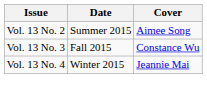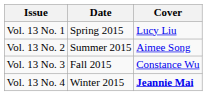+ row: Vol. 13 No. 1 | Spring 2015 | Lucy Liu
Vol. 13 No. 4 | Cover: normal -> bold
